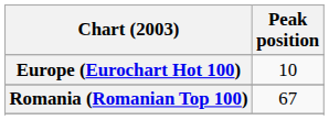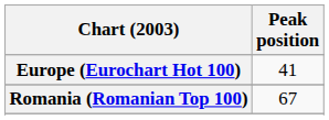Europe (Eurochart Hot 100) | Peak position: 10 -> 41
